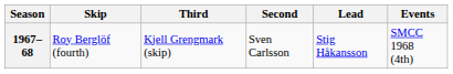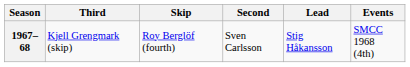columns swapped: Skip <-> Third
